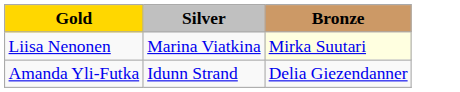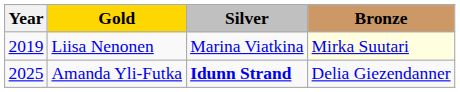+ column: Year | 2019 | 2025
Amanda Yli-Futka | Silver: normal -> bold
